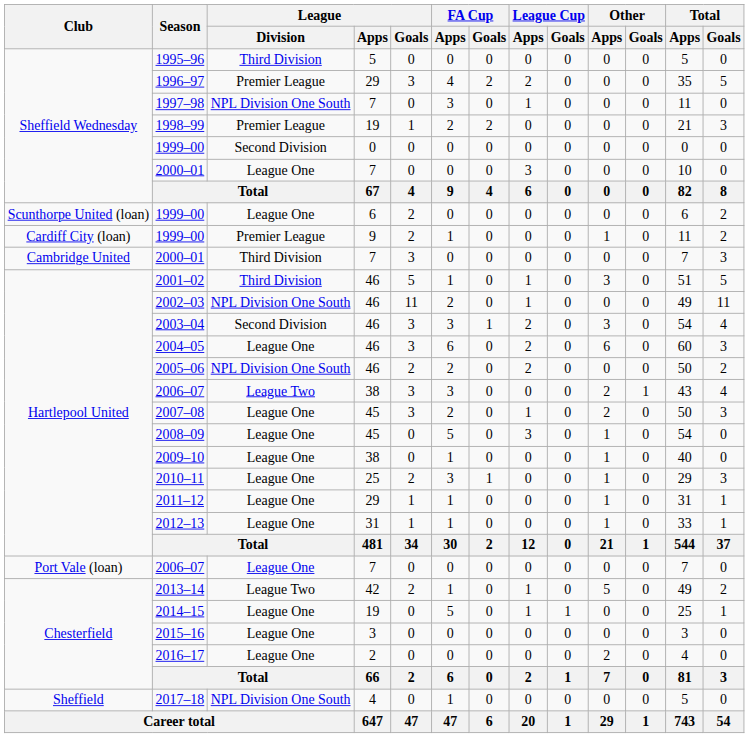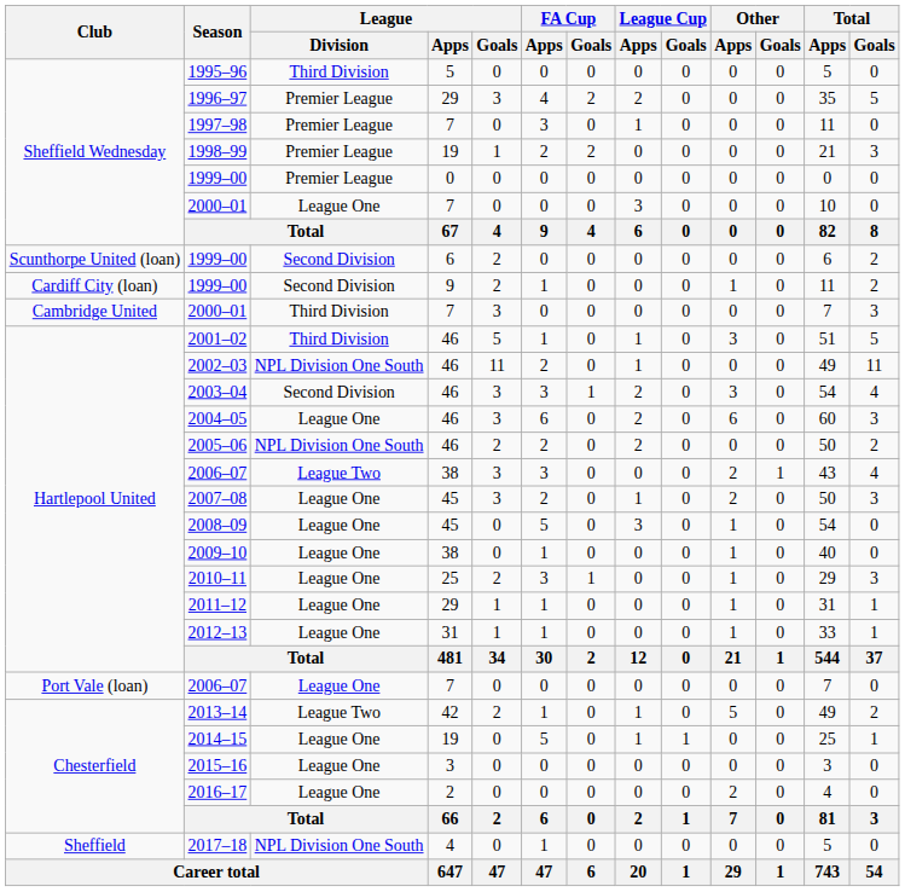1997–98 | League / Division: NPL Division One South -> Premier League
Sheffield Wednesday / 1999–00 | League / Division: Second Division -> Premier League
Scunthorpe United (loan) / 1999–00 | League / Division: League One -> Second Division
Cardiff City (loan) / 1999–00 | League / Division: Premier League -> Second Division
